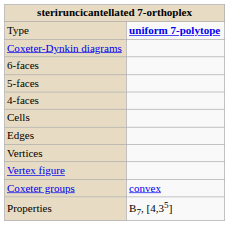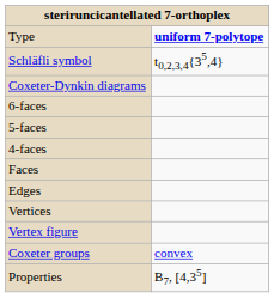+ row: Schläfli symbol | t0,2,3,4{35,4}
- row: Cells
+ row: Faces
